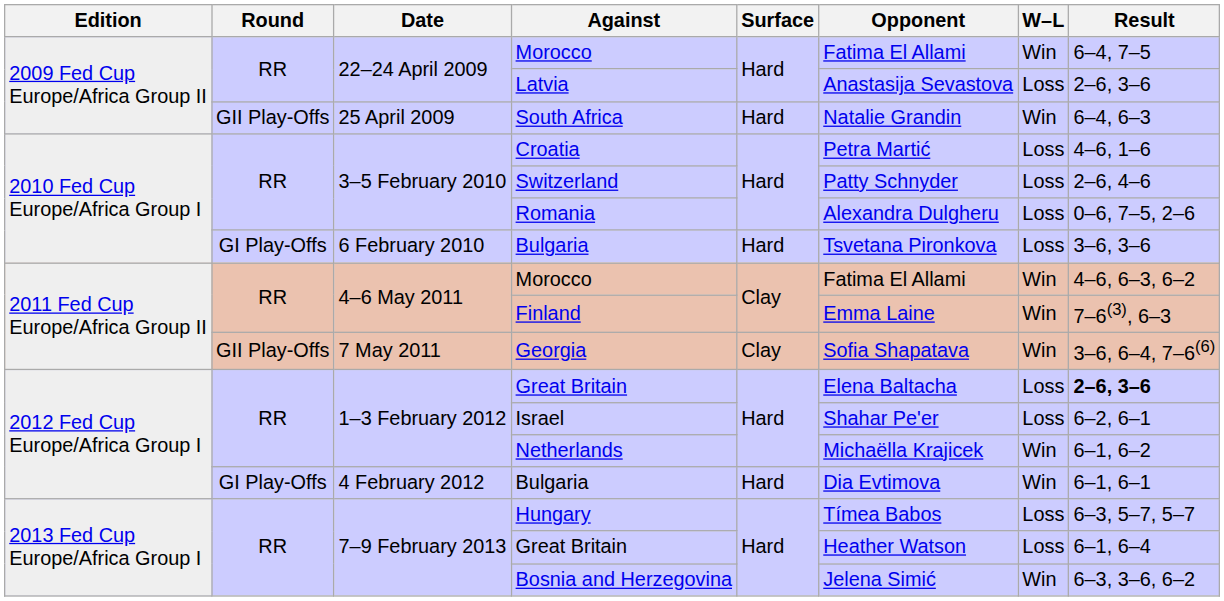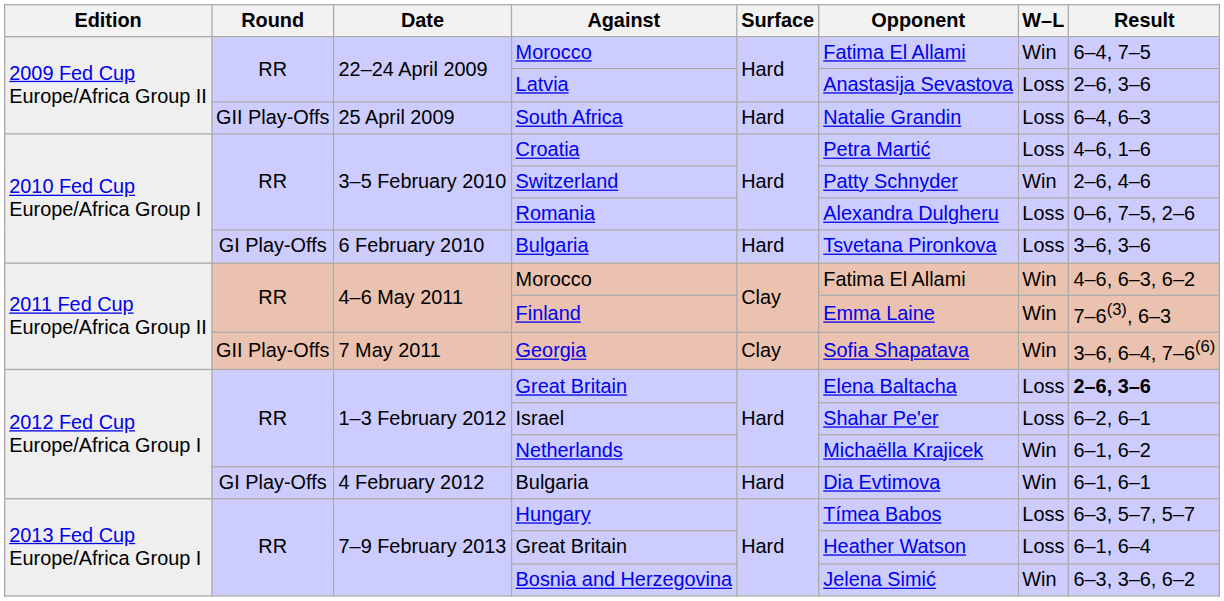South Africa | W–L: Win -> Loss
Switzerland | W–L: Loss -> Win
